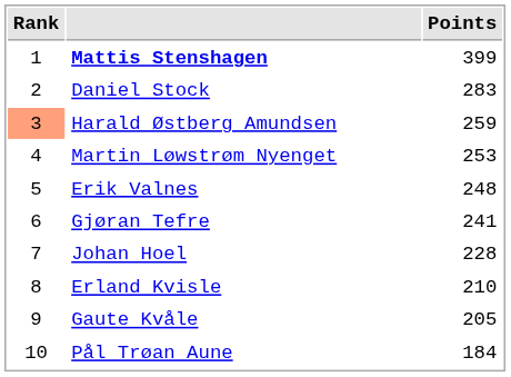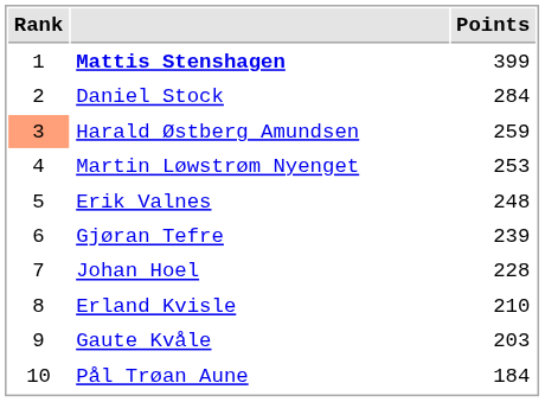Daniel Stock | Points: 283 -> 284
Gjøran Tefre | Points: 241 -> 239
Gaute Kvåle | Points: 205 -> 203
